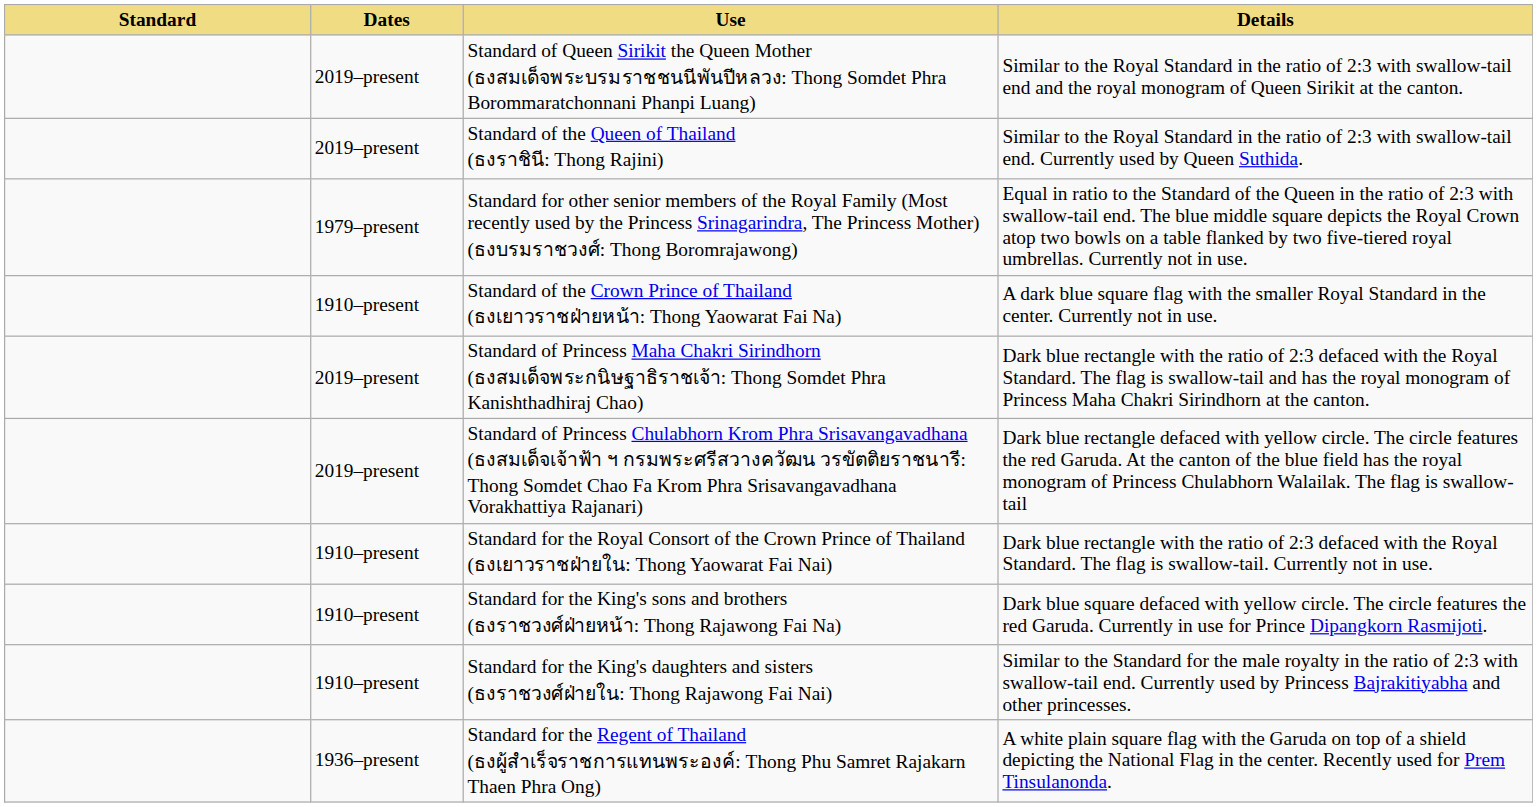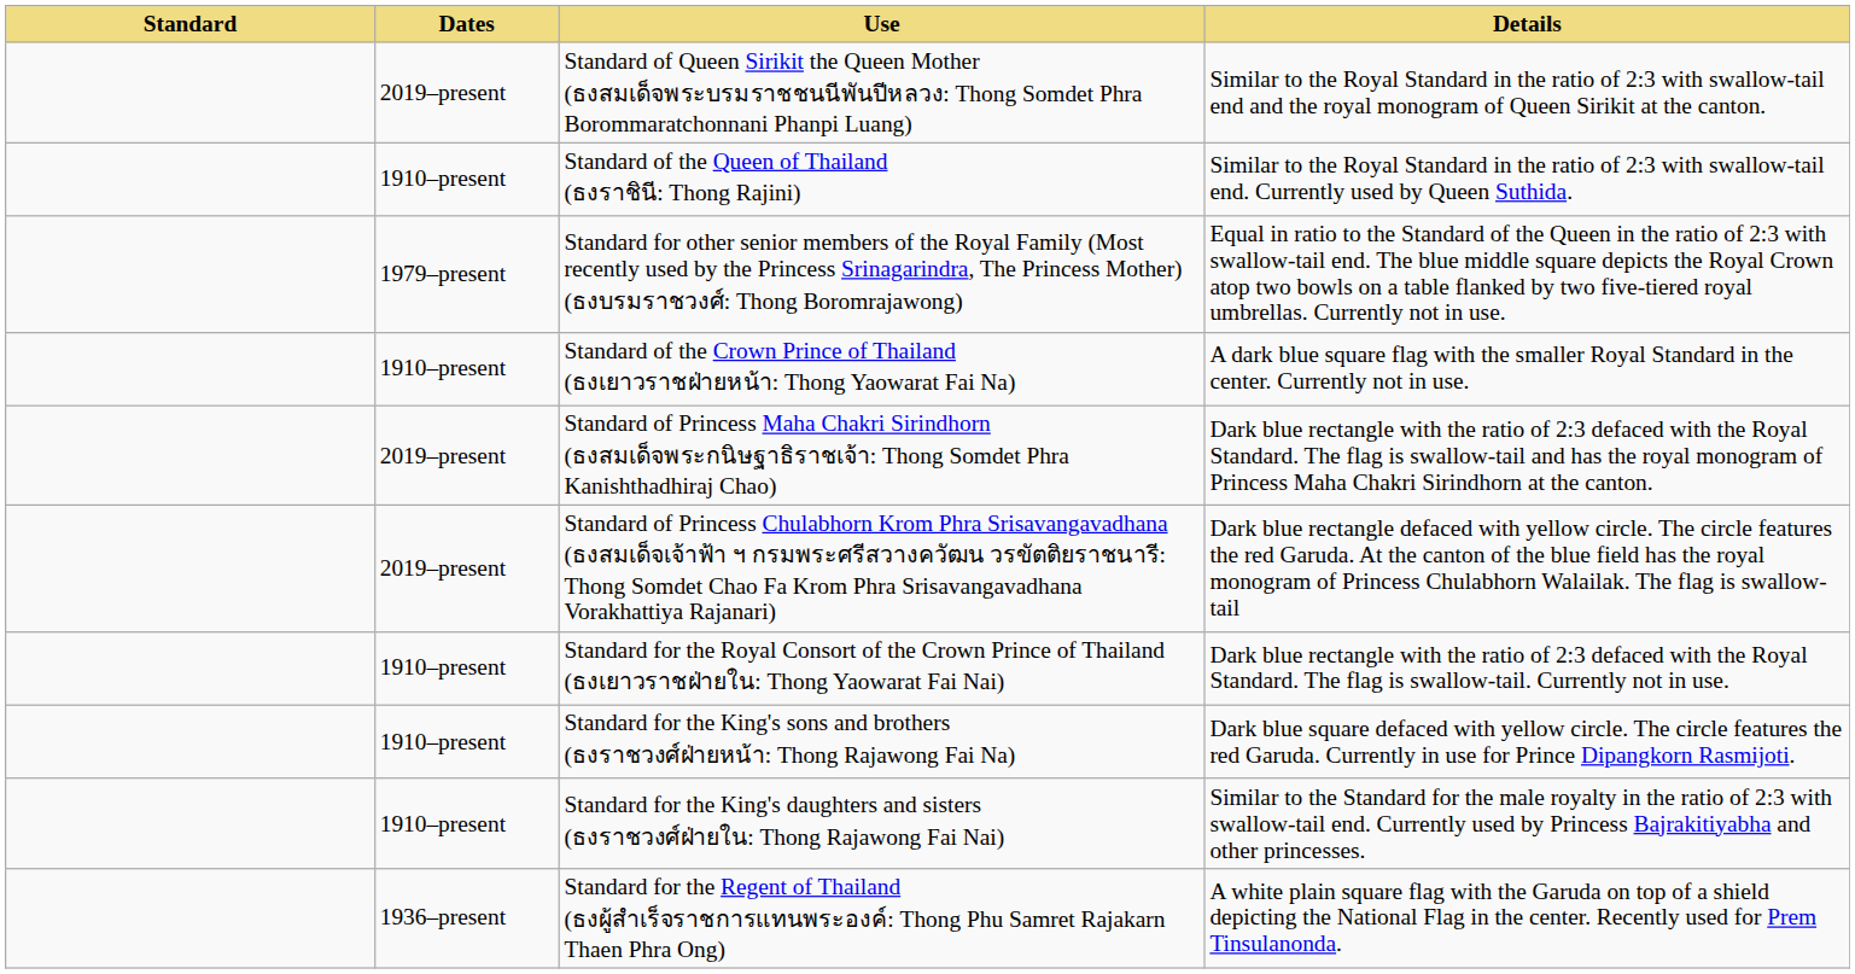Standard of the Queen of Thailand (ธงราชินี: Thong Rajini) | Dates: 2019–present -> 1910–present
